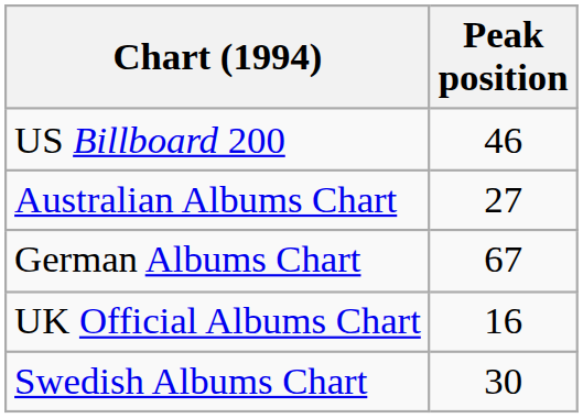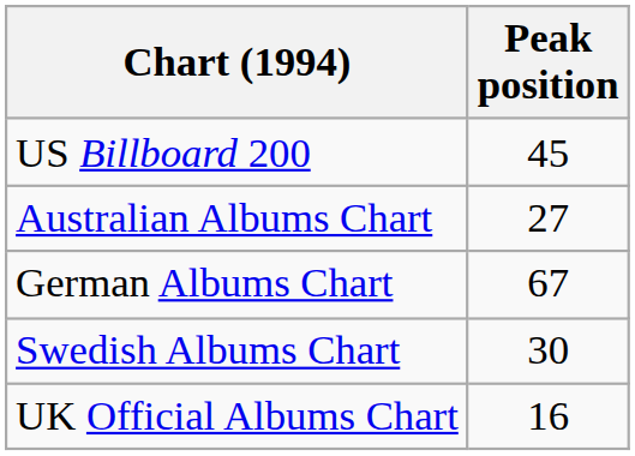US Billboard 200 | Peak position: 46 -> 45
rows swapped: Swedish Albums Chart <-> UK Official Albums Chart
